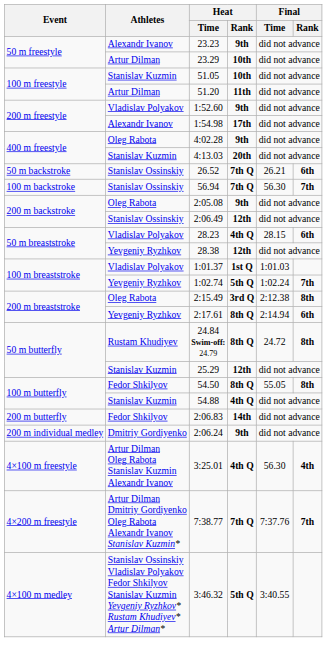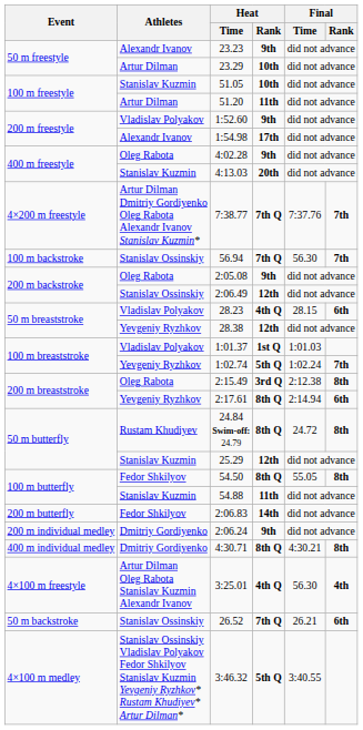rows swapped: 26.52 <-> 7:38.77
54.88 | Heat / Rank: 4th Q -> 11th
+ row: 400 m individual medley | Dmitriy Gordiyenko | 4:30.71 | 8th Q | 4:30.21 | 8th
